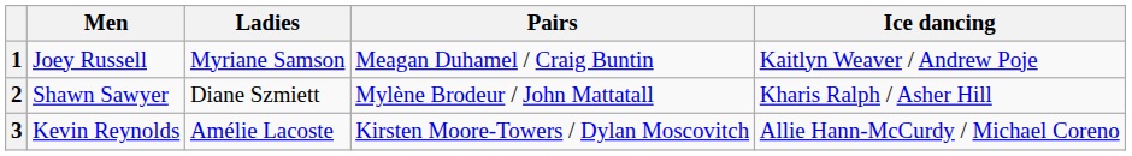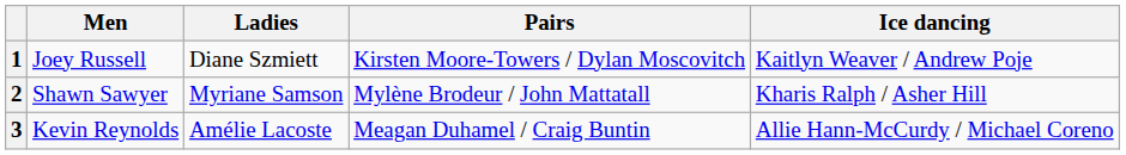1 | Ladies: Myriane Samson -> Diane Szmiett
1 | Pairs: Meagan Duhamel / Craig Buntin -> Kirsten Moore-Towers / Dylan Moscovitch
2 | Ladies: Diane Szmiett -> Myriane Samson
3 | Pairs: Kirsten Moore-Towers / Dylan Moscovitch -> Meagan Duhamel / Craig Buntin
